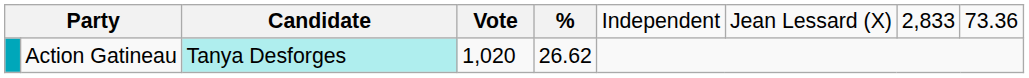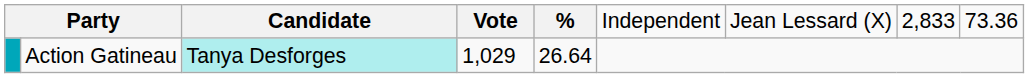Action Gatineau | column 4: 1,020 -> 1,029
Action Gatineau | column 5: 26.62 -> 26.64
